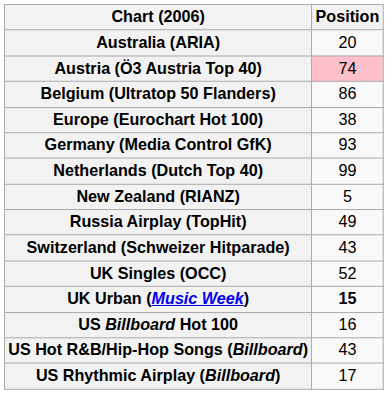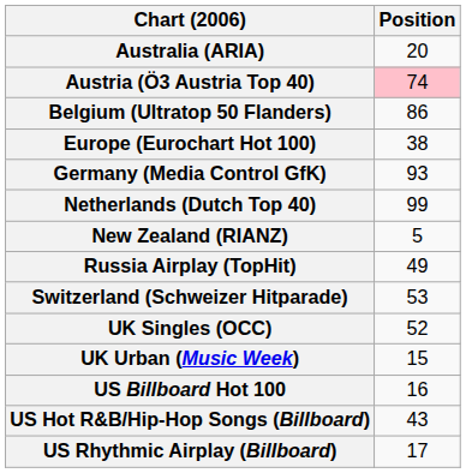Switzerland (Schweizer Hitparade) | Position: 43 -> 53
UK Urban (Music Week) | Position: bold -> normal
